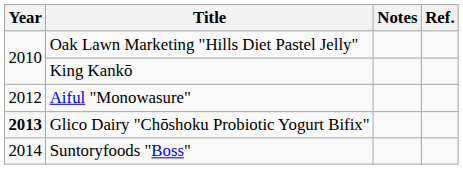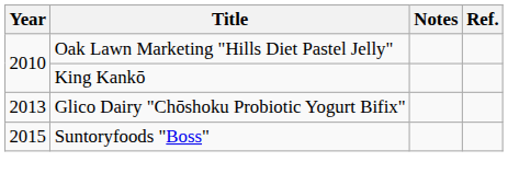- row: 2012 | Aiful "Monowasure"
Glico Dairy "Chōshoku Probiotic Yogurt Bifix" | Year: bold -> normal
Suntoryfoods "Boss" | Year: 2014 -> 2015
